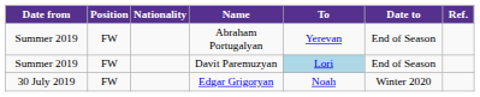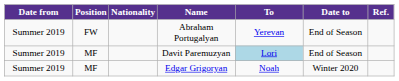Davit Paremuzyan | Position: FW -> MF
Edgar Grigoryan | Date from: 30 July 2019 -> Summer 2019
Edgar Grigoryan | Position: FW -> MF
